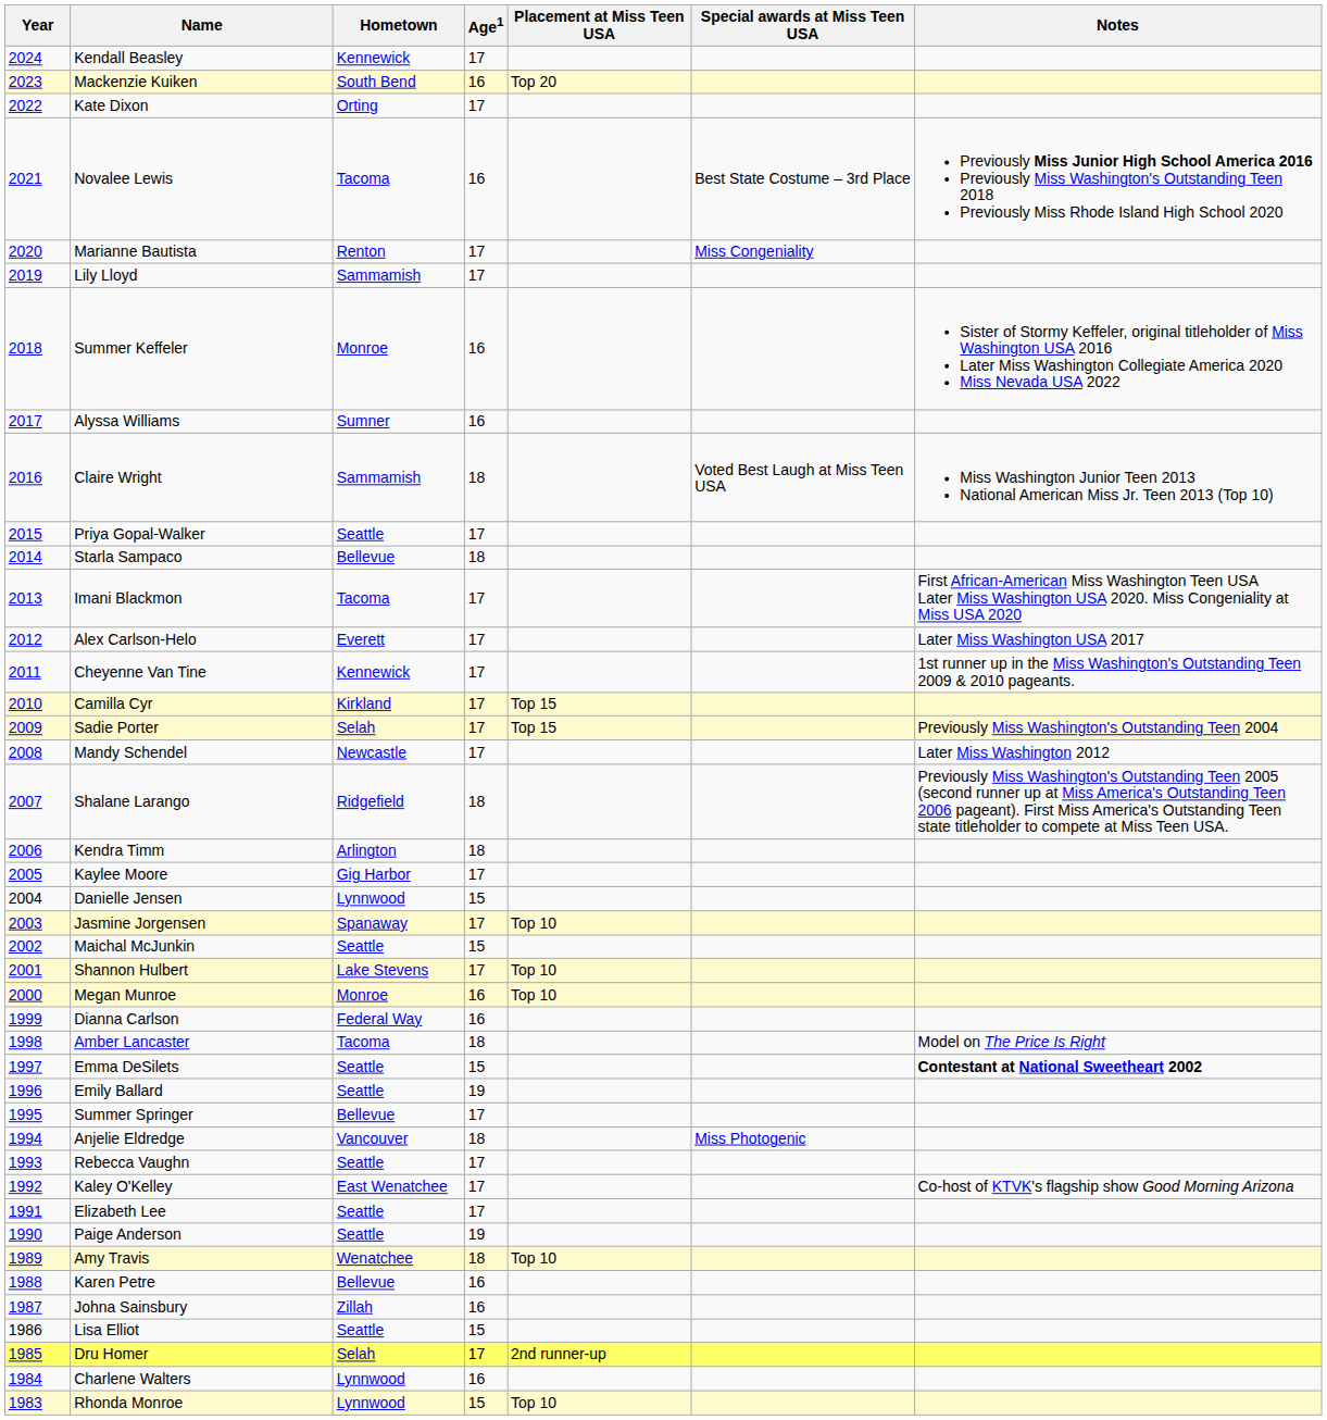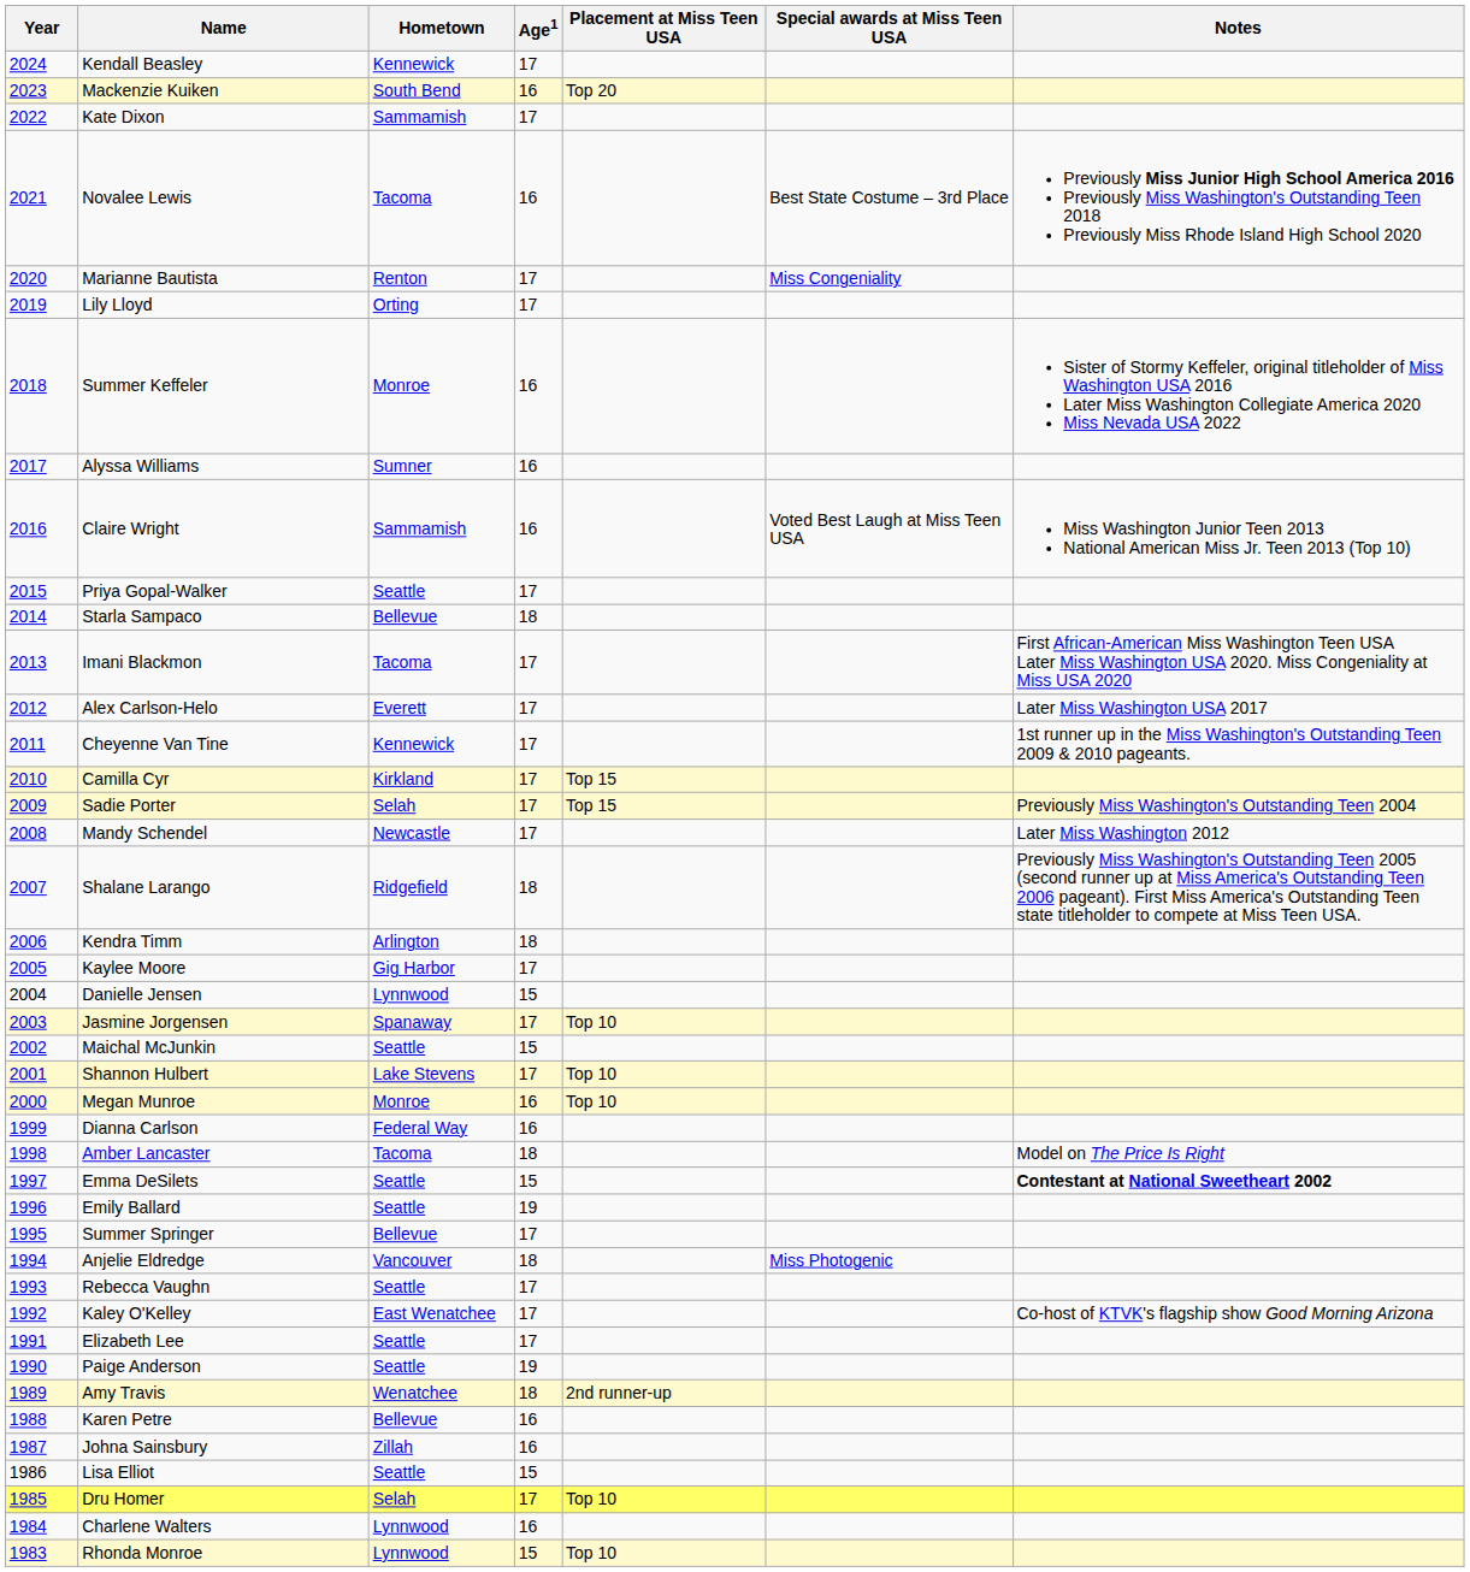Kate Dixon | Hometown: Orting -> Sammamish
Lily Lloyd | Hometown: Sammamish -> Orting
Claire Wright | Age1: 18 -> 16
Amy Travis | Placement at Miss Teen USA: Top 10 -> 2nd runner-up
Dru Homer | Placement at Miss Teen USA: 2nd runner-up -> Top 10
